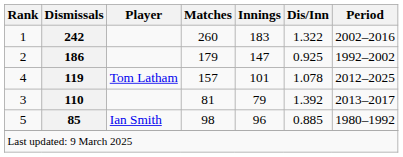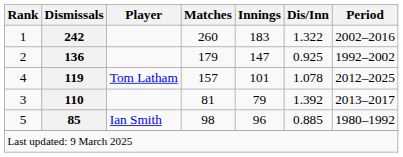2 | Dismissals: 186 -> 136
